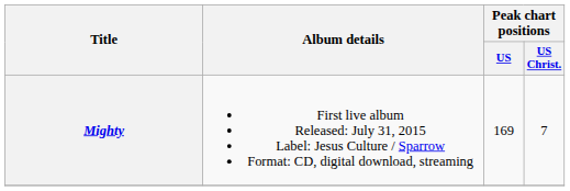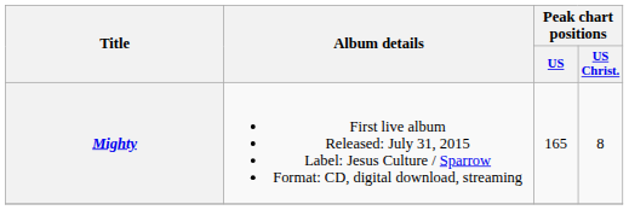Mighty | Peak chart positions / US: 169 -> 165
Mighty | Peak chart positions / US Christ.: 7 -> 8
